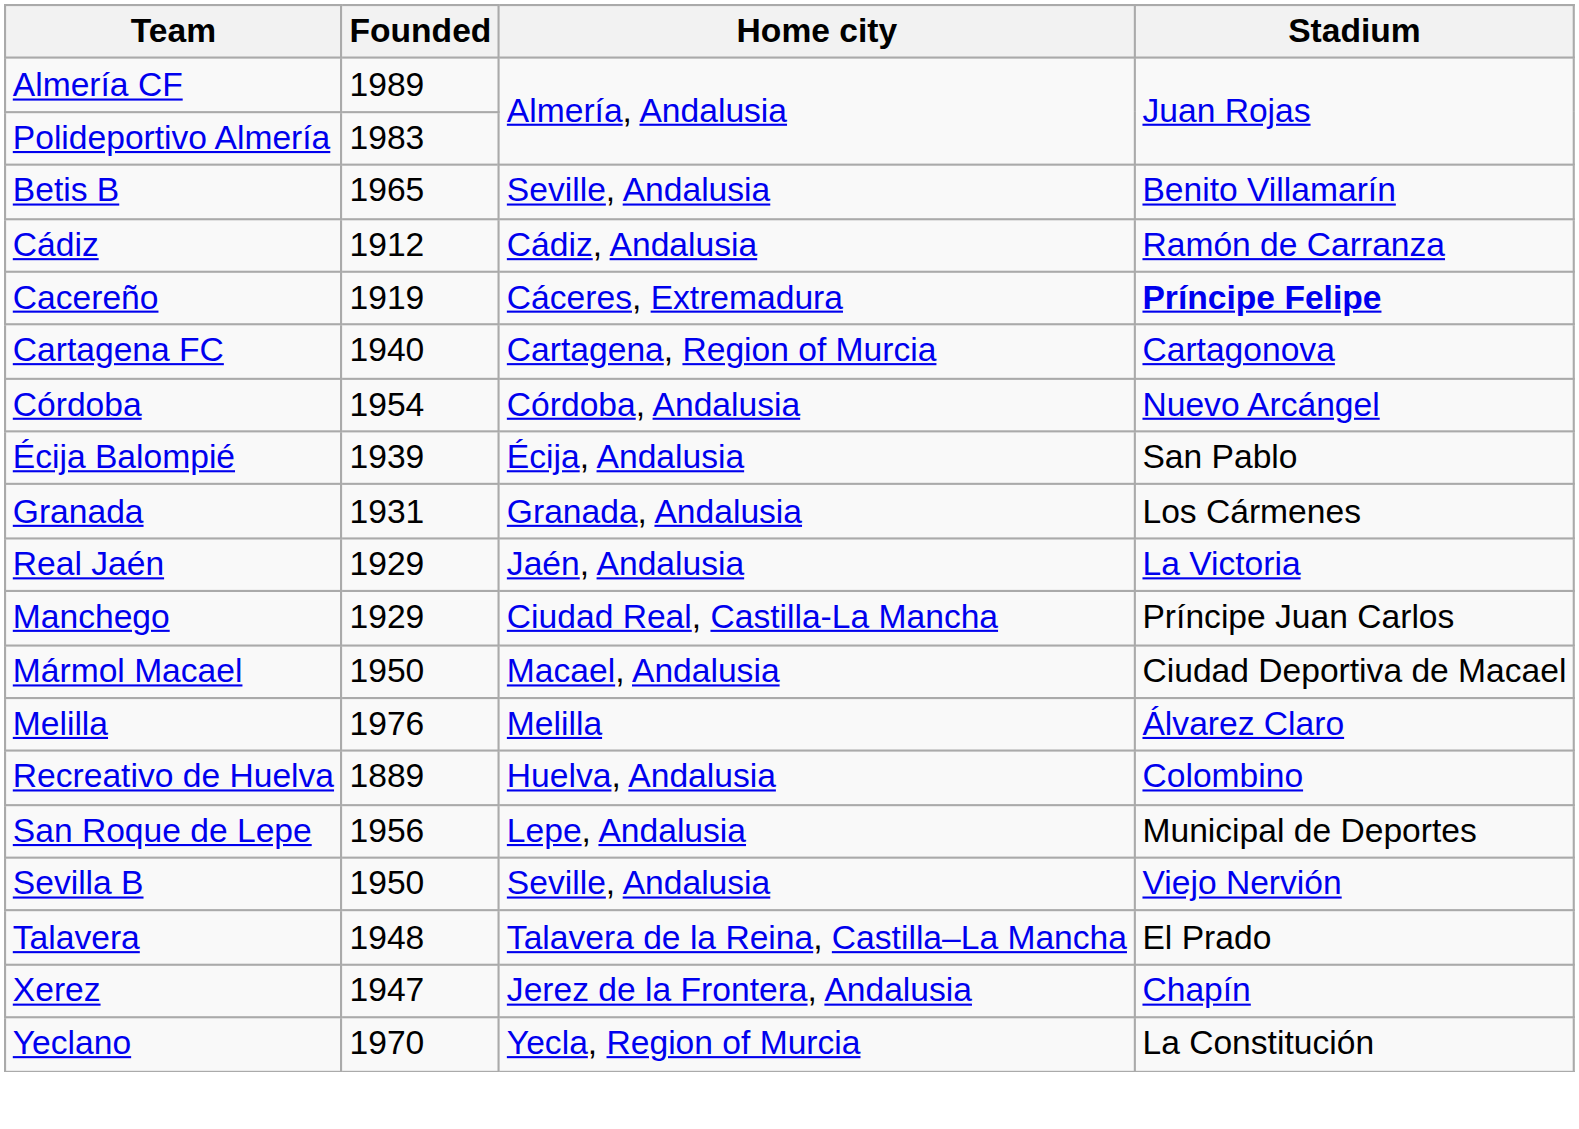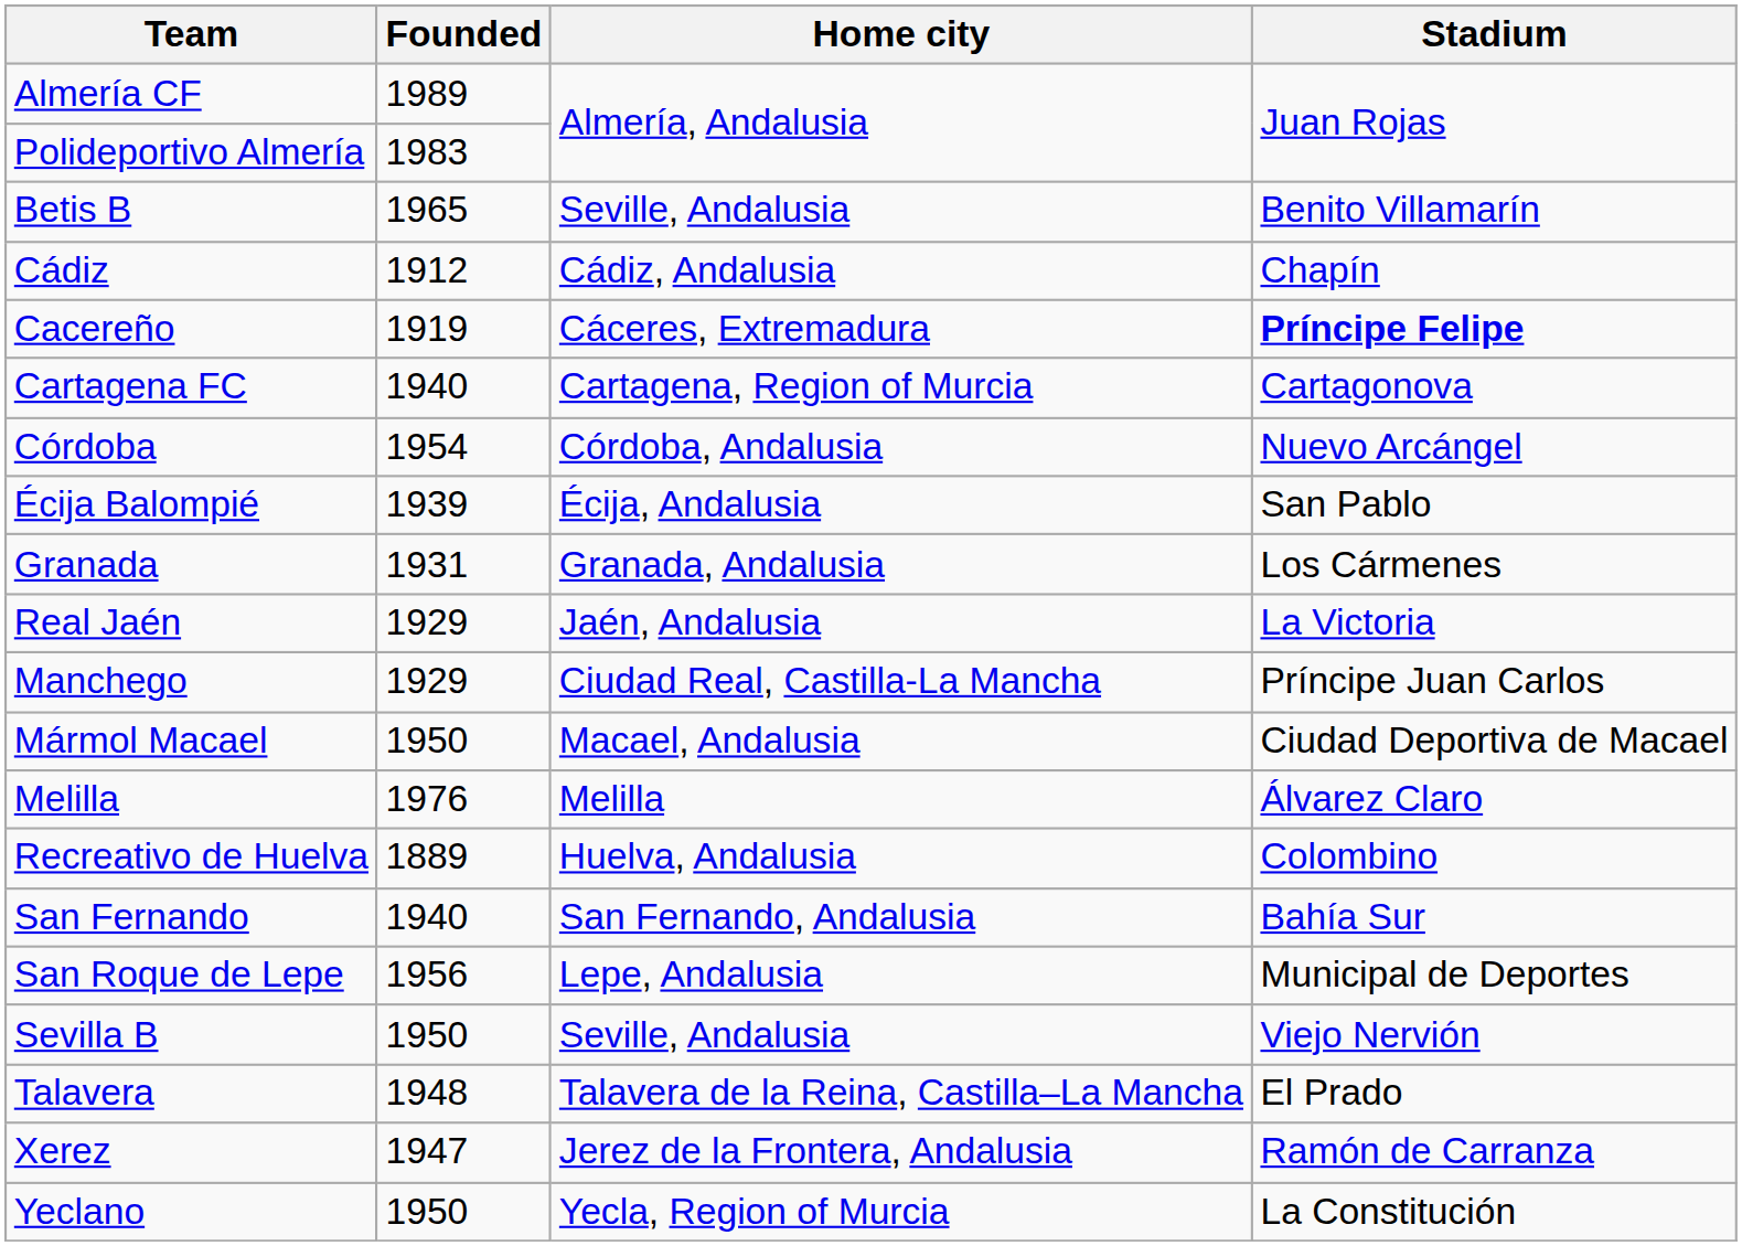Cádiz | Stadium: Ramón de Carranza -> Chapín
+ row: San Fernando | 1940 | San Fernando, Andalusia | Bahía Sur
Xerez | Stadium: Chapín -> Ramón de Carranza
Yeclano | Founded: 1970 -> 1950
